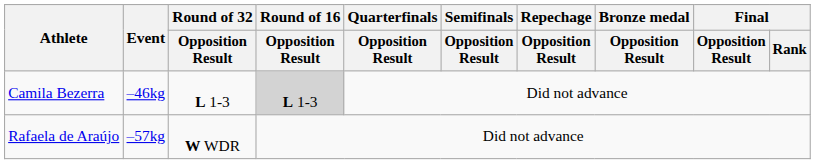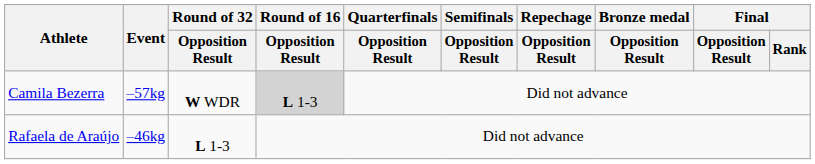Camila Bezerra | Event: –46kg -> –57kg
Camila Bezerra | Round of 32 / Opposition Result: L 1-3 -> W WDR
Rafaela de Araújo | Event: –57kg -> –46kg
Rafaela de Araújo | Round of 32 / Opposition Result: W WDR -> L 1-3
